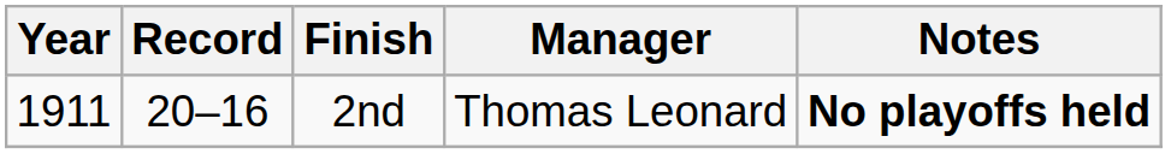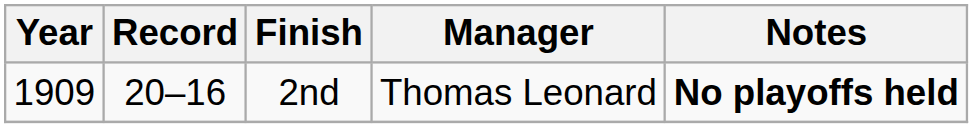2nd | Year: 1911 -> 1909
